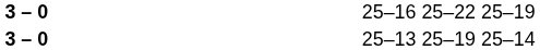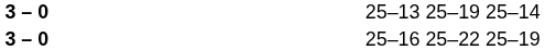rows swapped: 25–13 25–19 25–14 <-> 25–16 25–22 25–19
